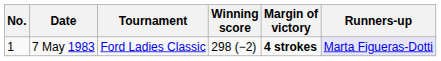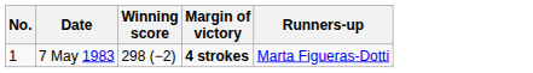- column: Tournament | Ford Ladies Classic
7 May 1983 | Runners-up: lavender background -> no background
